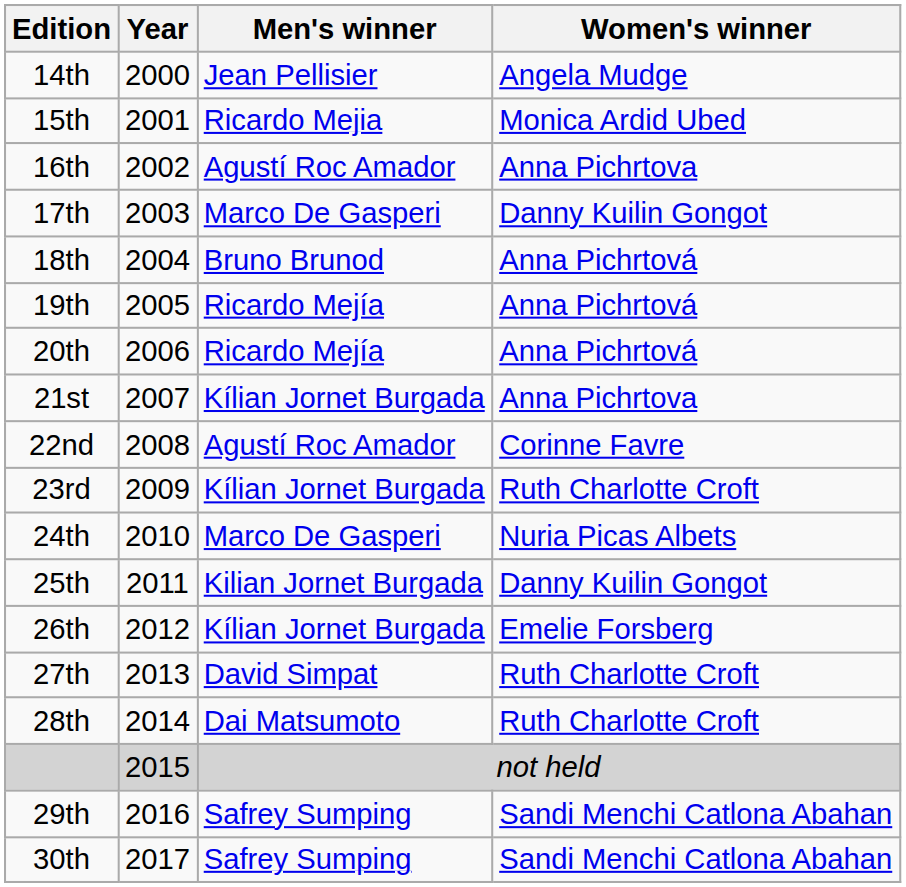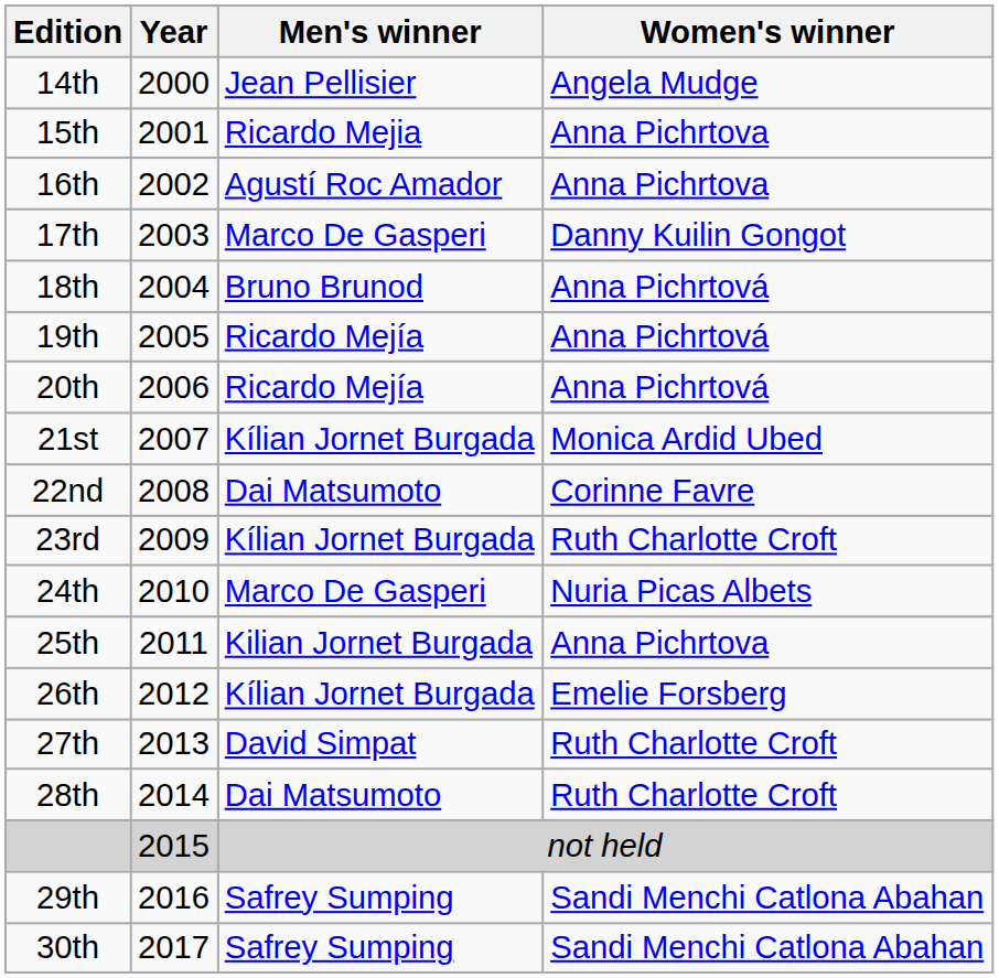15th | Women's winner: Monica Ardid Ubed -> Anna Pichrtova
21st | Women's winner: Anna Pichrtova -> Monica Ardid Ubed
22nd | Men's winner: Agustí Roc Amador -> Dai Matsumoto
25th | Women's winner: Danny Kuilin Gongot -> Anna Pichrtova
